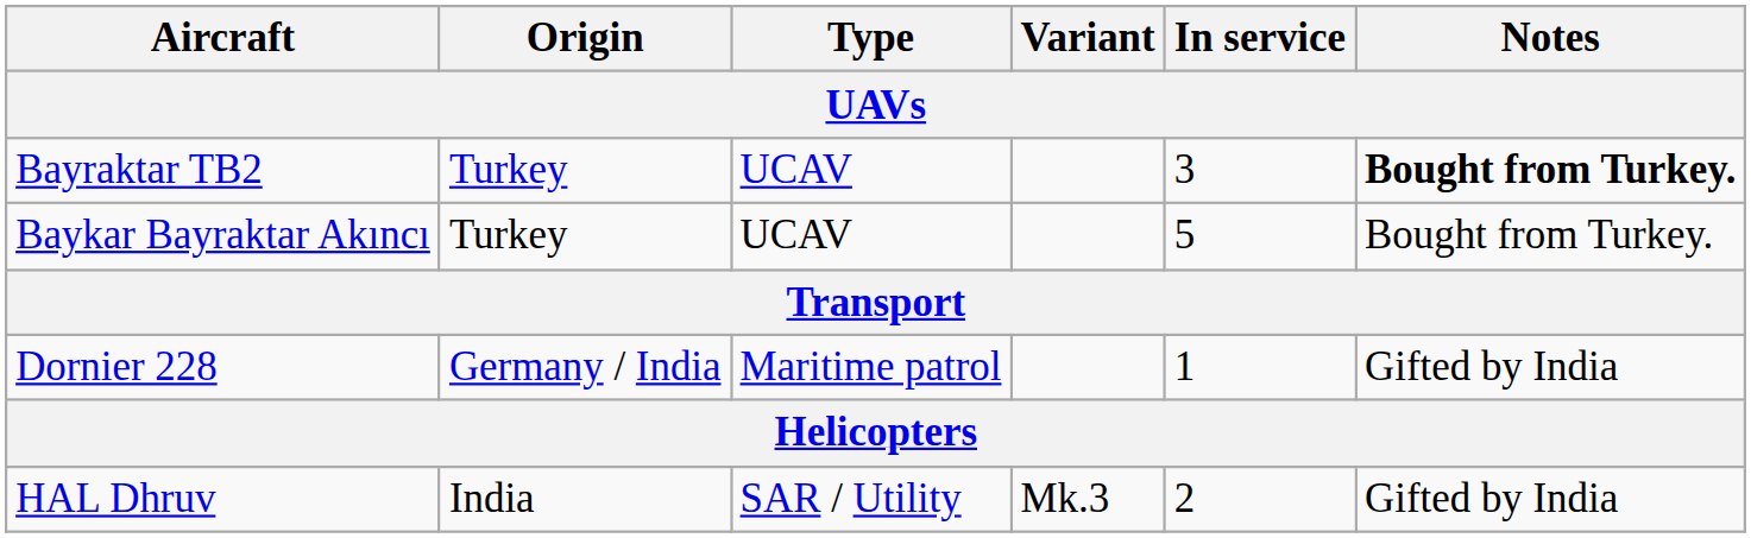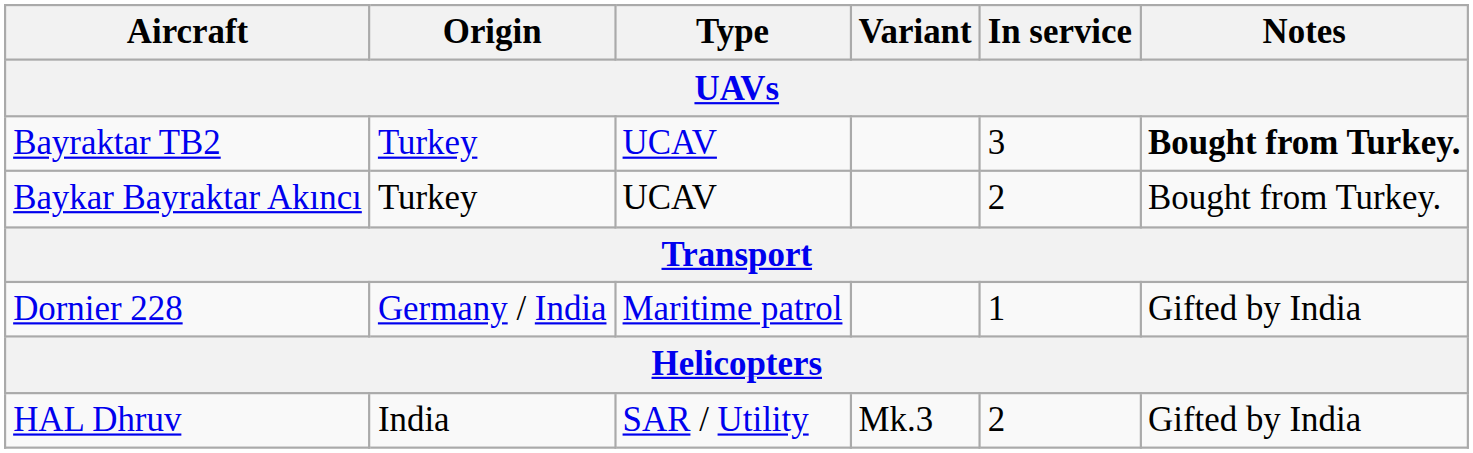Baykar Bayraktar Akıncı | In service: 5 -> 2
